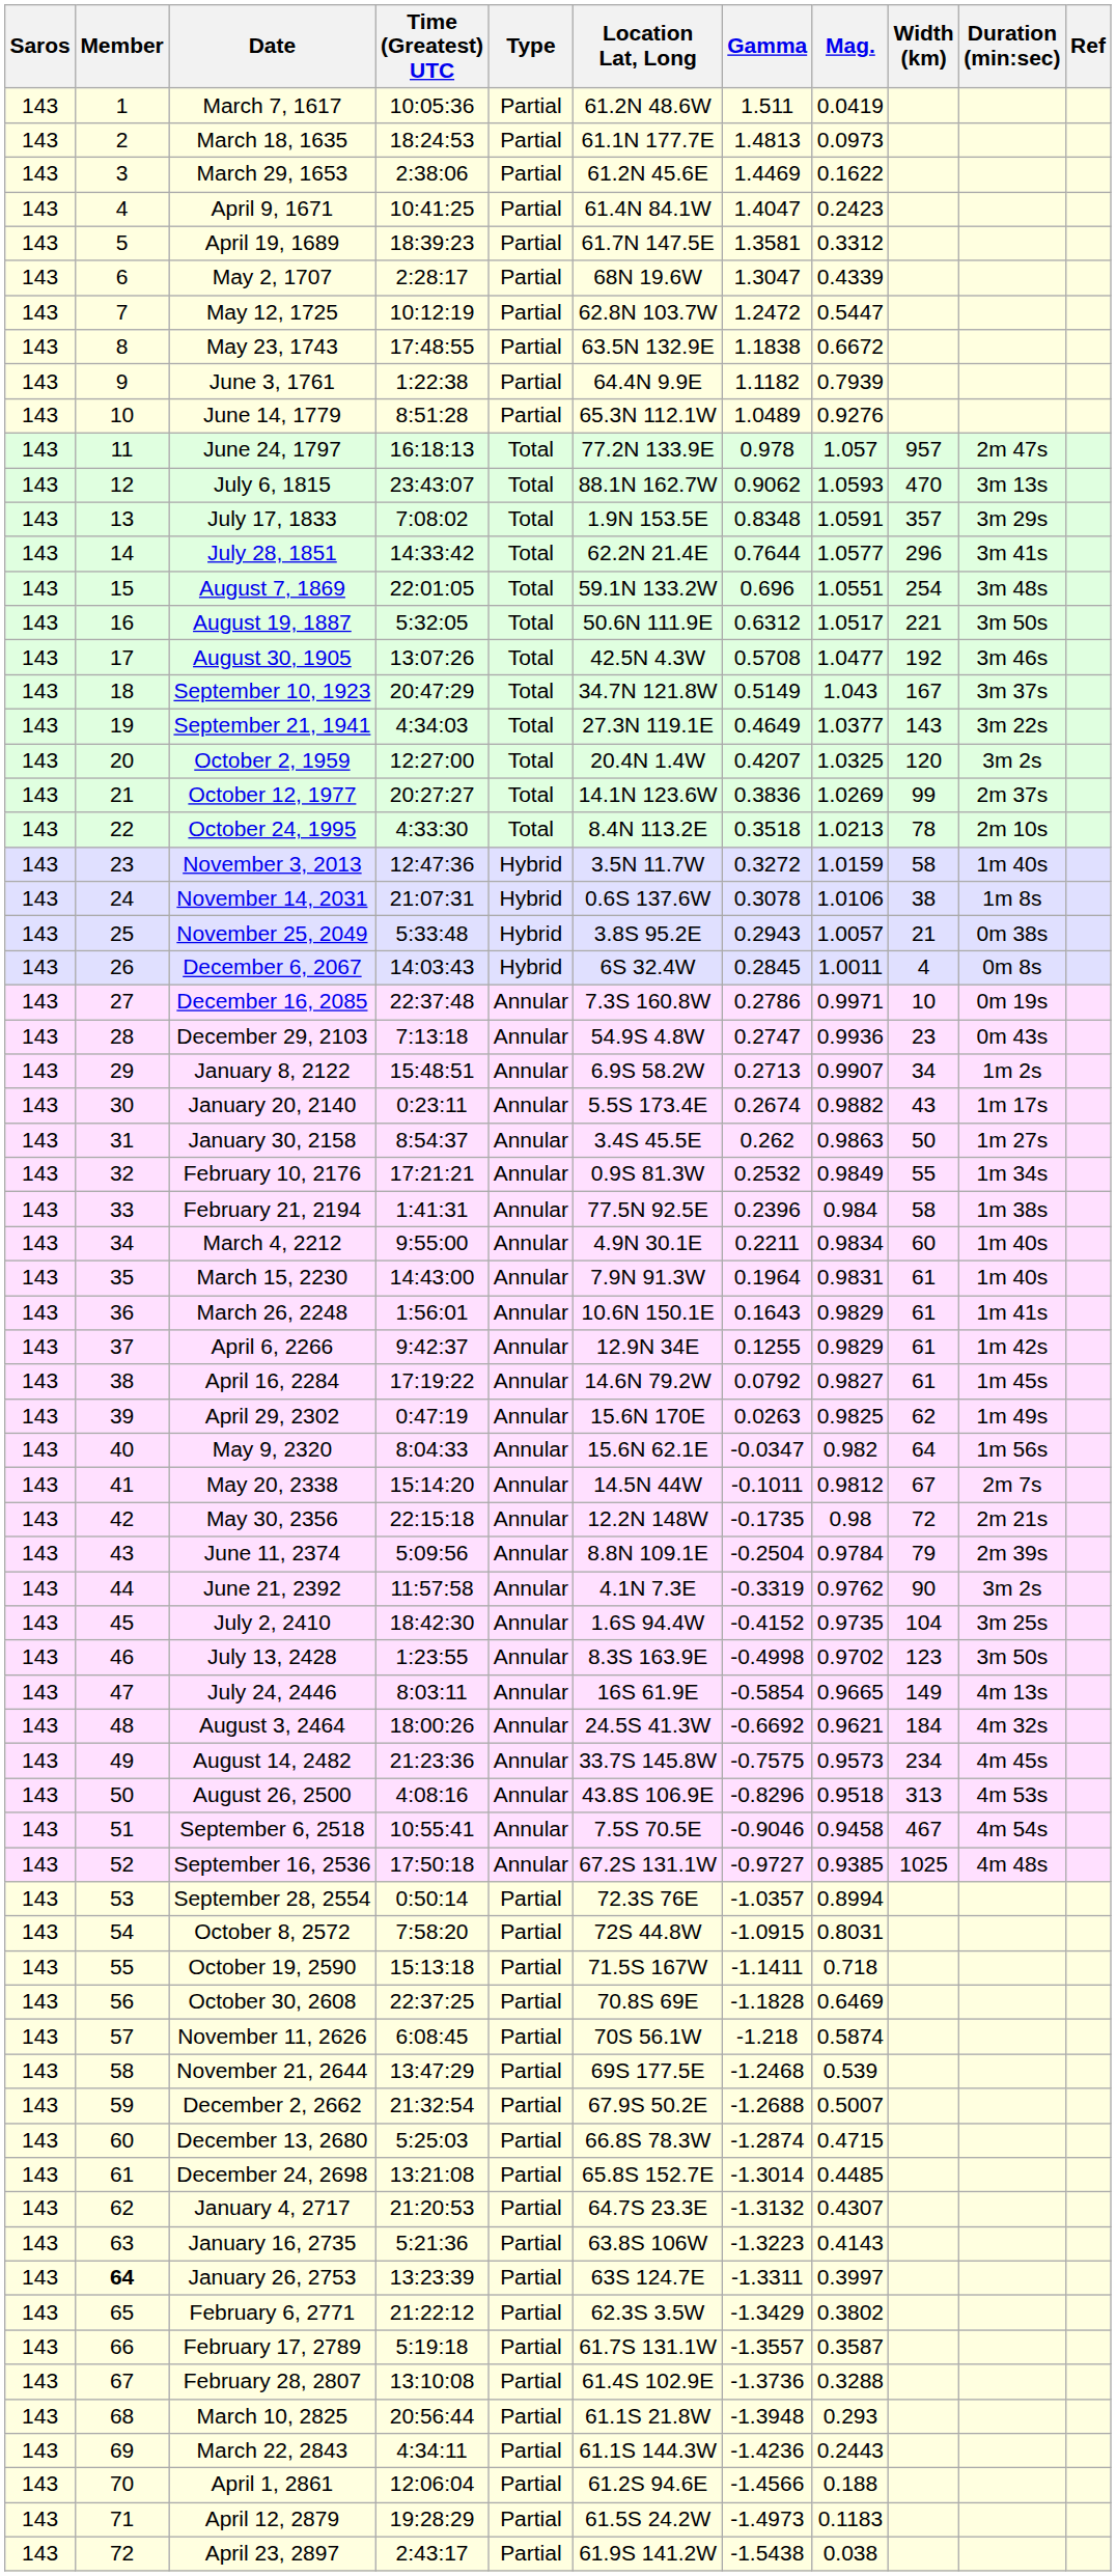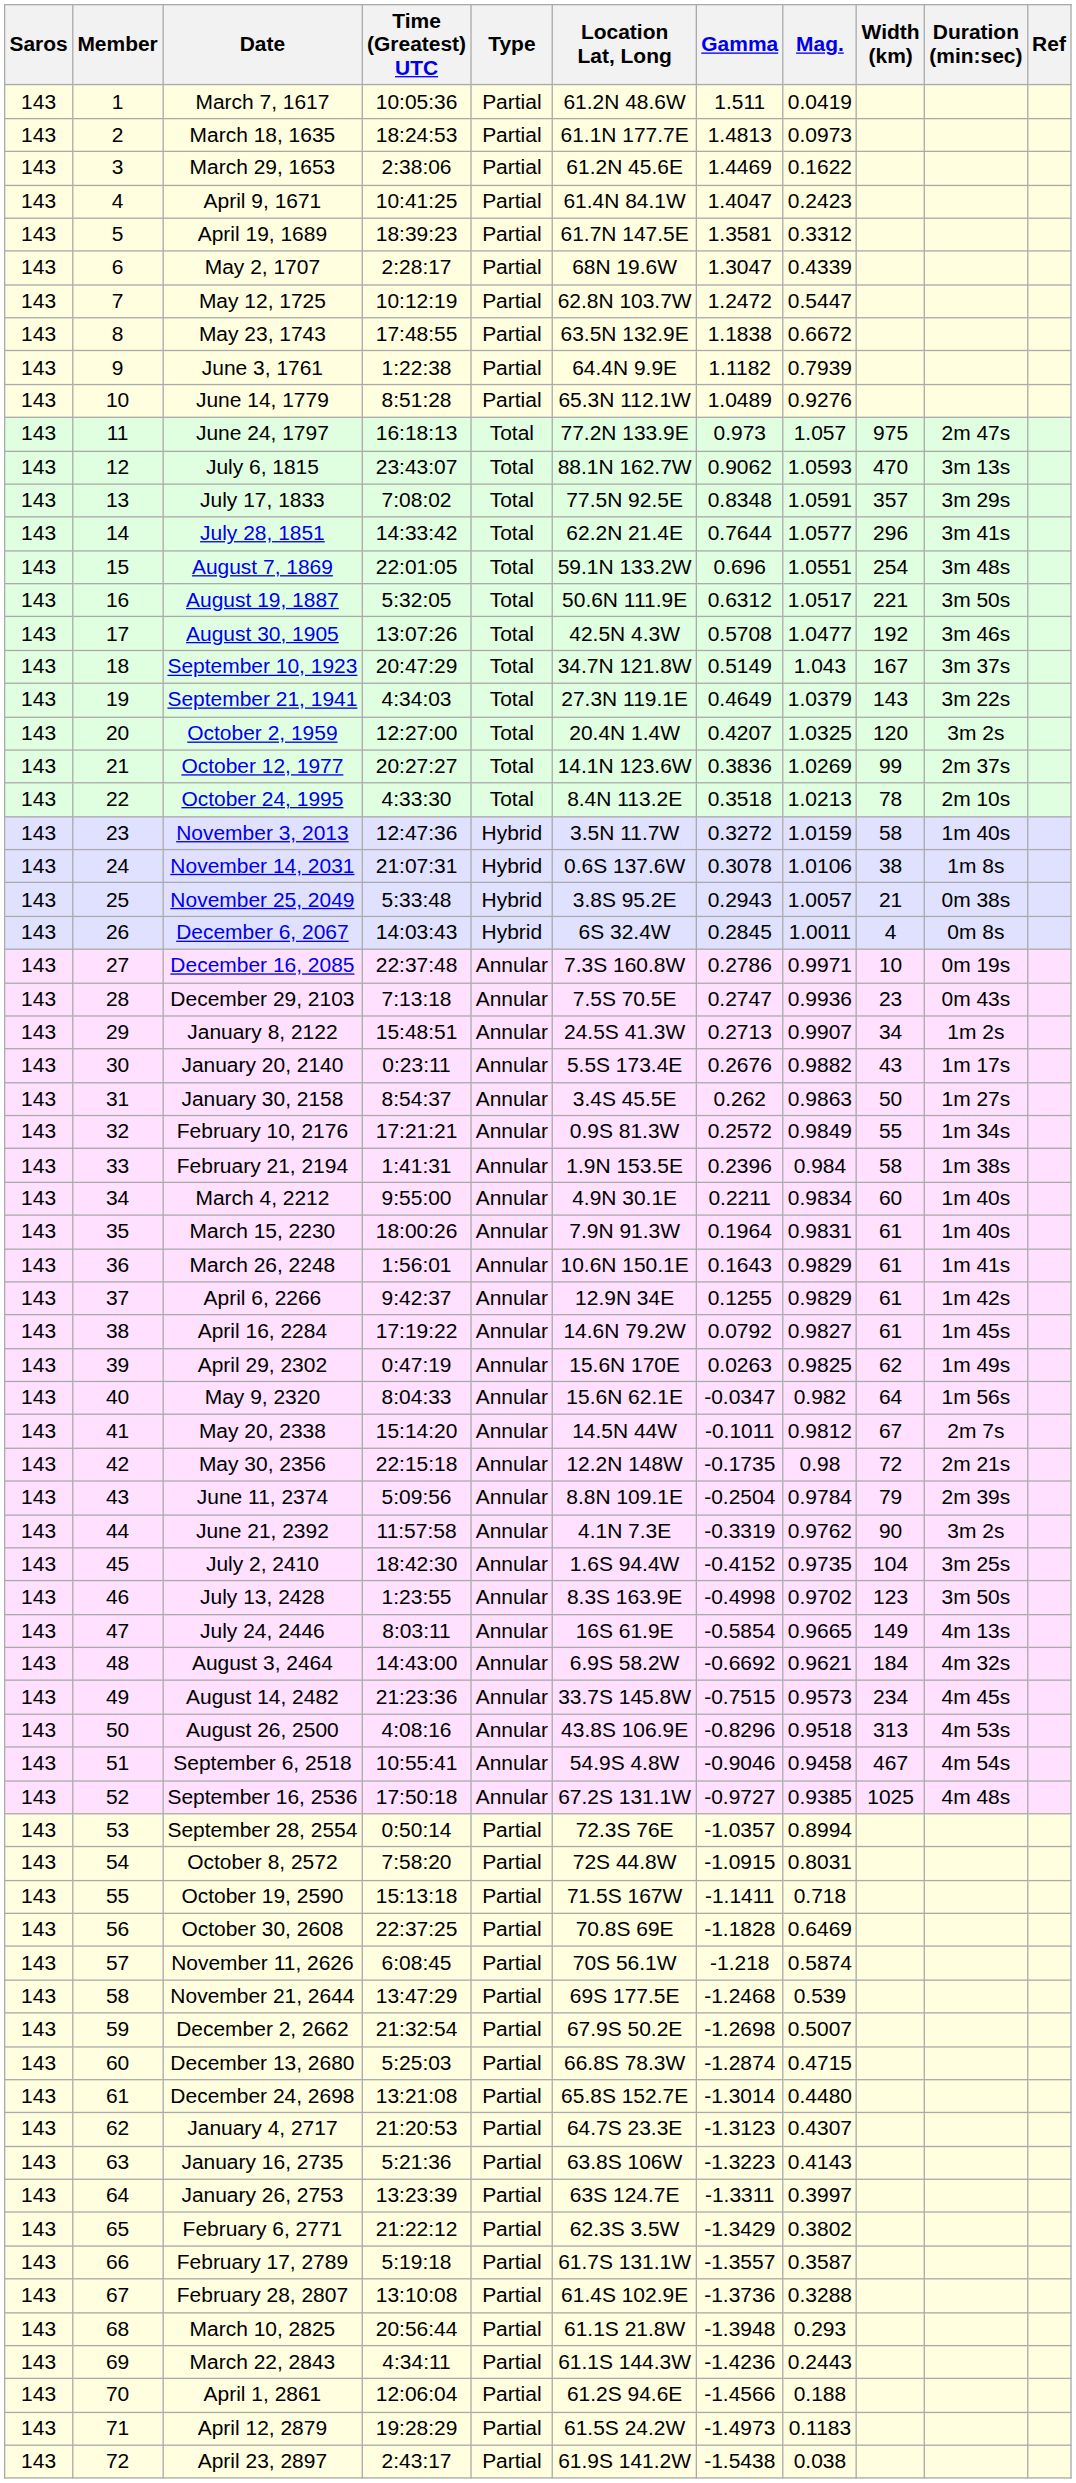June 24, 1797 | Gamma: 0.978 -> 0.973
June 24, 1797 | Width (km): 957 -> 975
July 17, 1833 | Location Lat, Long: 1.9N 153.5E -> 77.5N 92.5E
September 21, 1941 | Mag.: 1.0377 -> 1.0379
December 29, 2103 | Location Lat, Long: 54.9S 4.8W -> 7.5S 70.5E
January 8, 2122 | Location Lat, Long: 6.9S 58.2W -> 24.5S 41.3W
January 20, 2140 | Gamma: 0.2674 -> 0.2676
February 10, 2176 | Gamma: 0.2532 -> 0.2572
February 21, 2194 | Location Lat, Long: 77.5N 92.5E -> 1.9N 153.5E
March 15, 2230 | Time (Greatest) UTC: 14:43:00 -> 18:00:26
August 3, 2464 | Time (Greatest) UTC: 18:00:26 -> 14:43:00
August 3, 2464 | Location Lat, Long: 24.5S 41.3W -> 6.9S 58.2W
August 14, 2482 | Gamma: -0.7575 -> -0.7515
September 6, 2518 | Location Lat, Long: 7.5S 70.5E -> 54.9S 4.8W
December 2, 2662 | Gamma: -1.2688 -> -1.2698
December 24, 2698 | Mag.: 0.4485 -> 0.4480
January 4, 2717 | Gamma: -1.3132 -> -1.3123
January 26, 2753 | Member: bold -> normal
